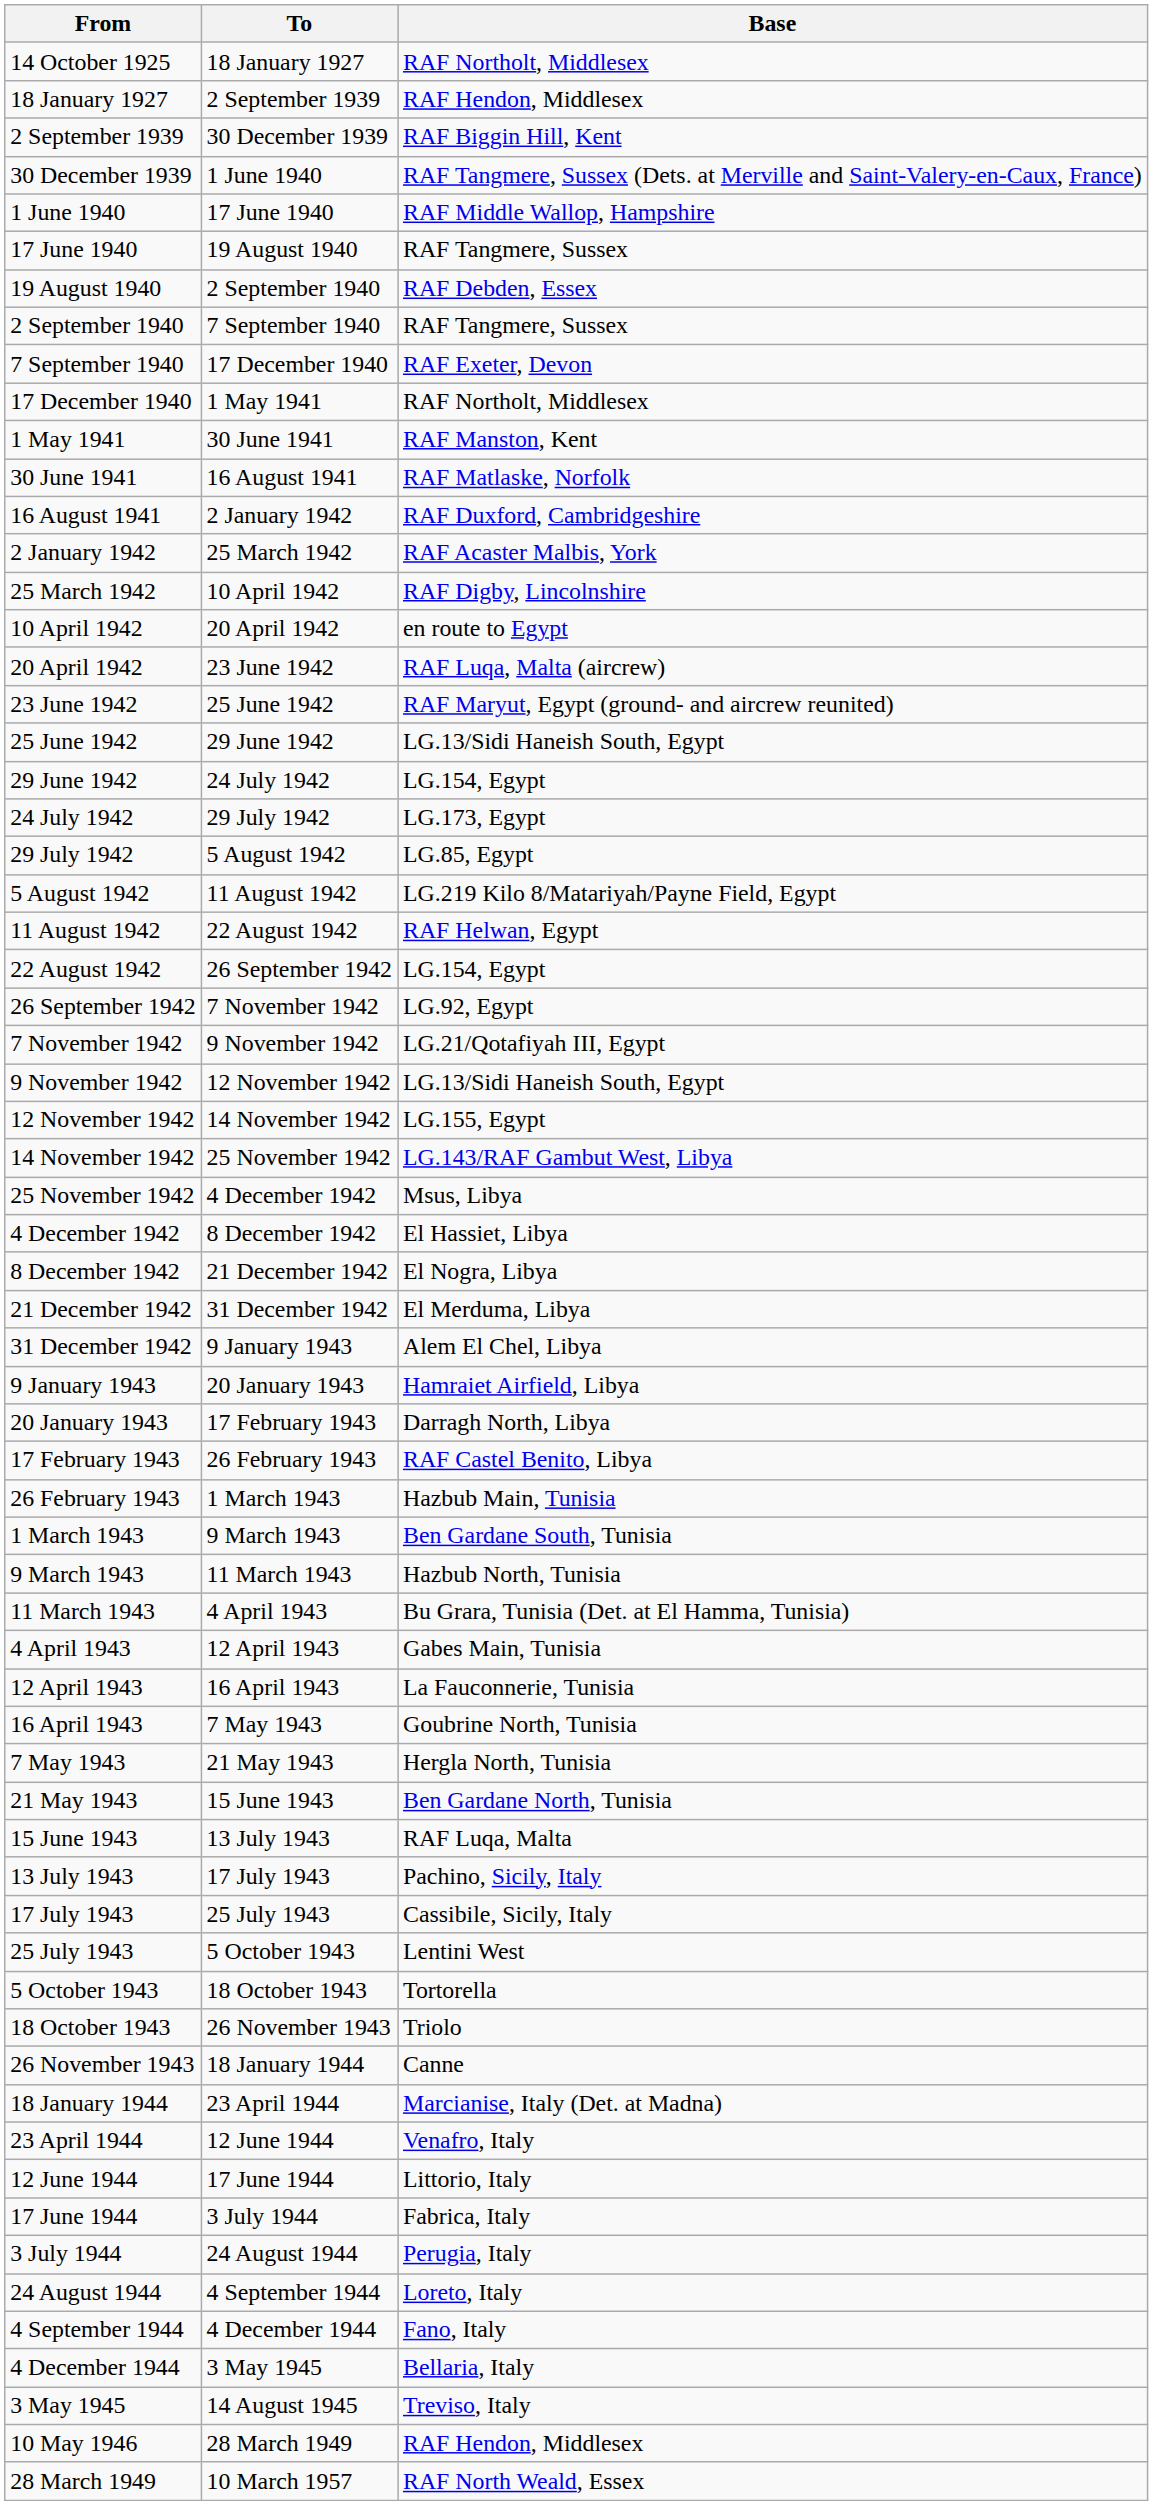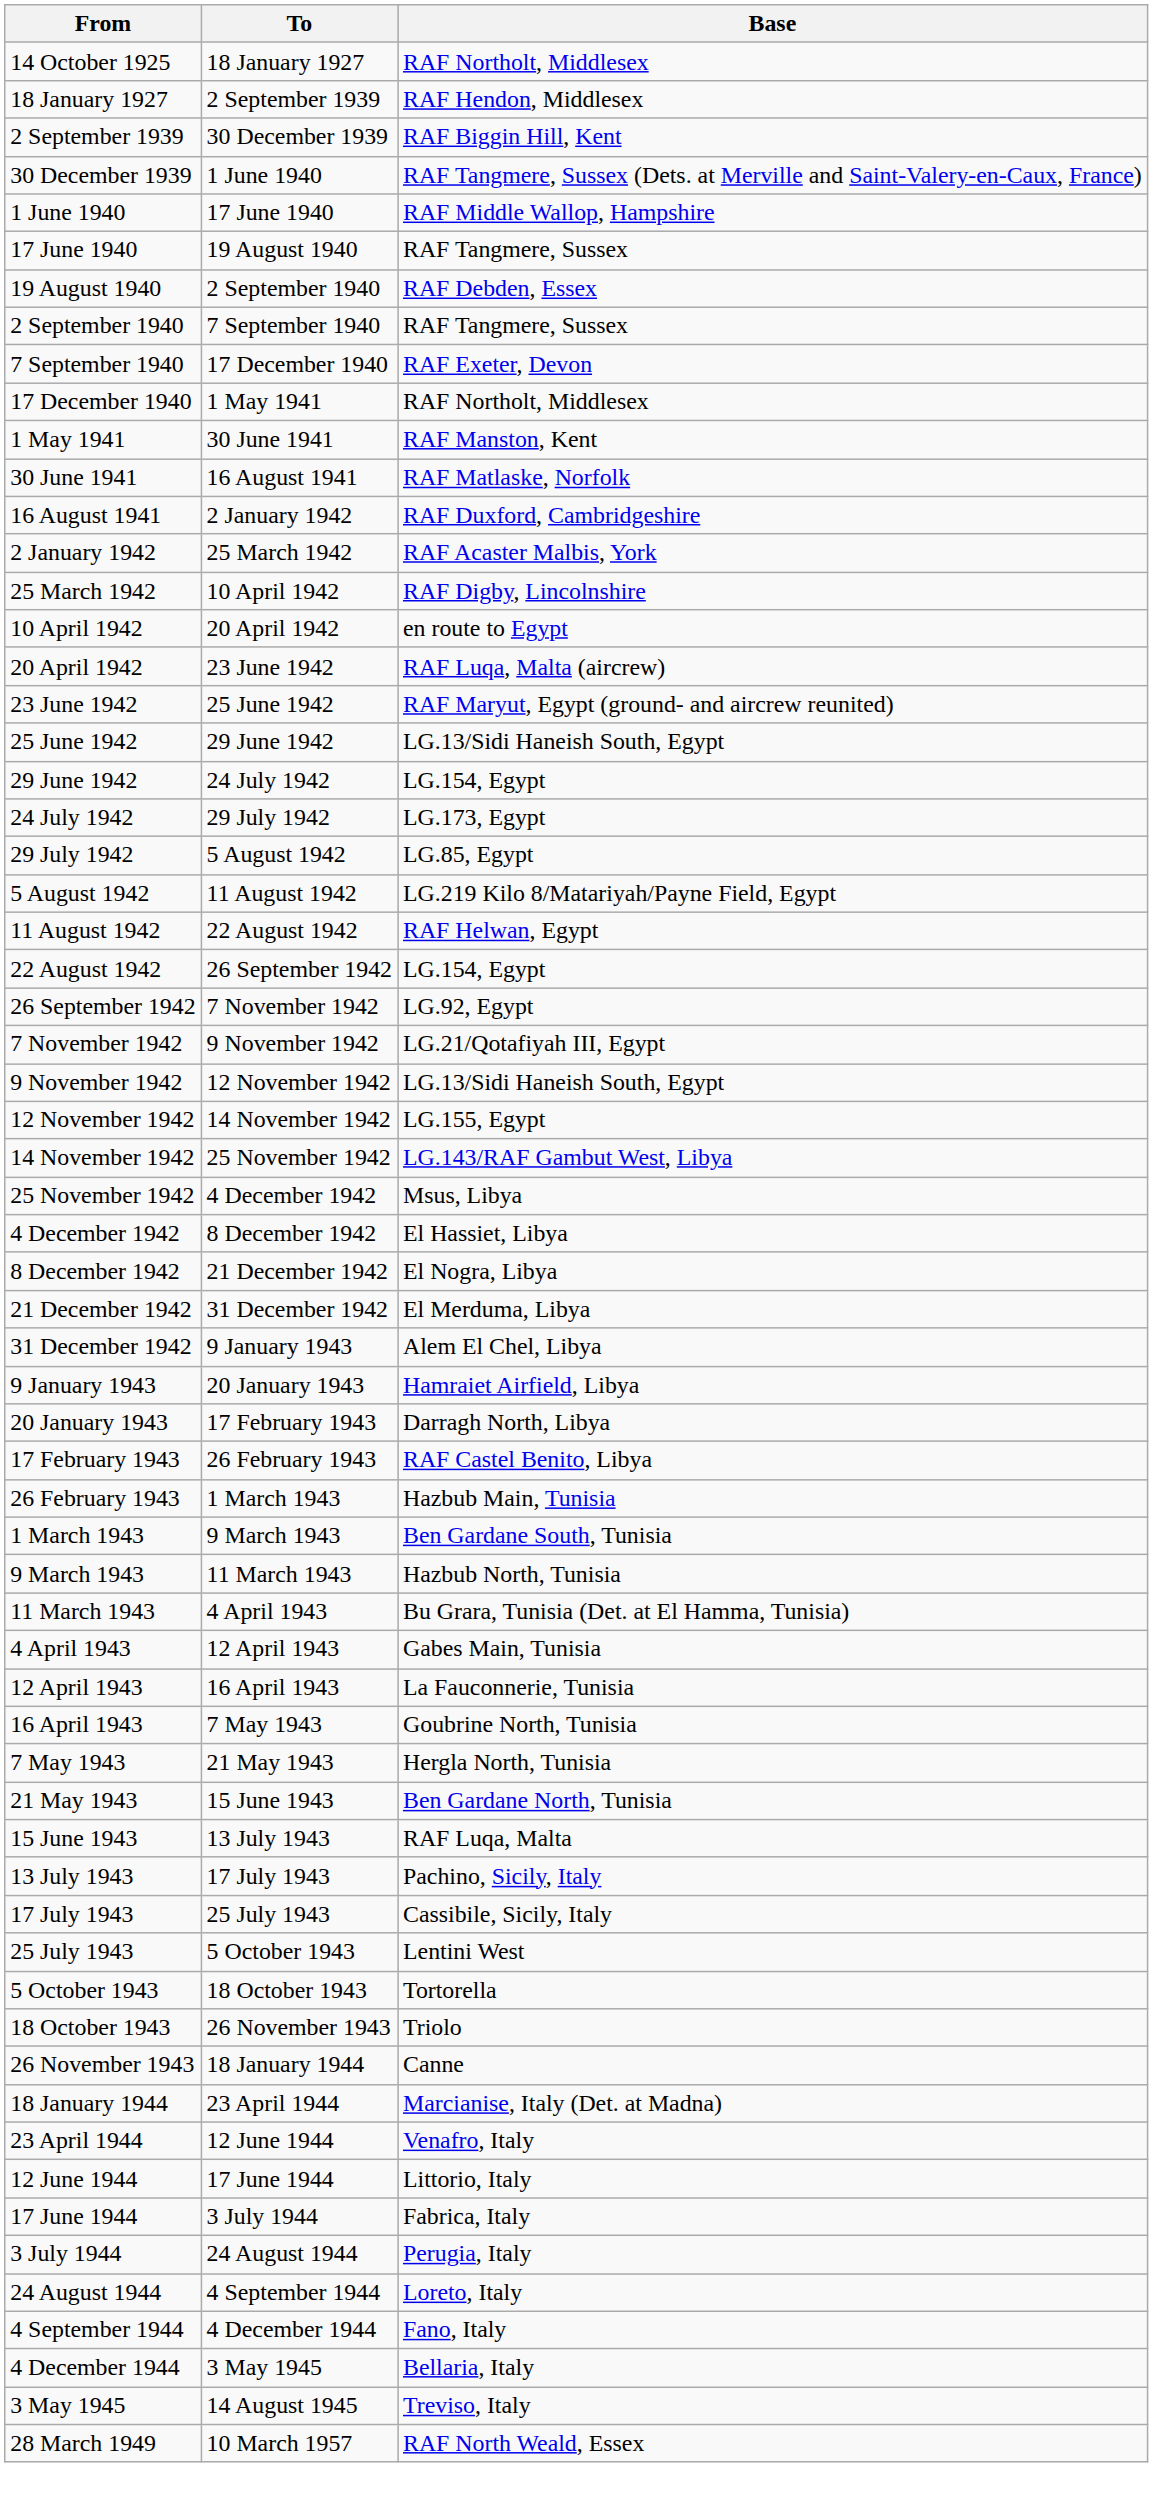- row: 10 May 1946 | 28 March 1949 | RAF Hendon, Middlesex
